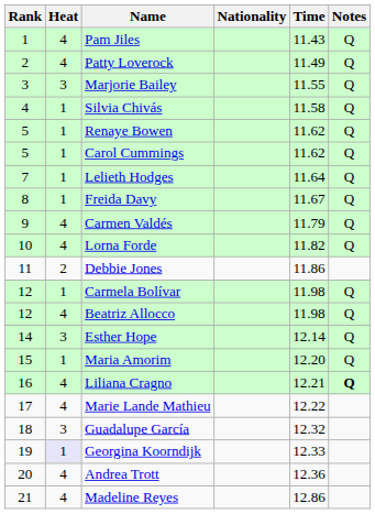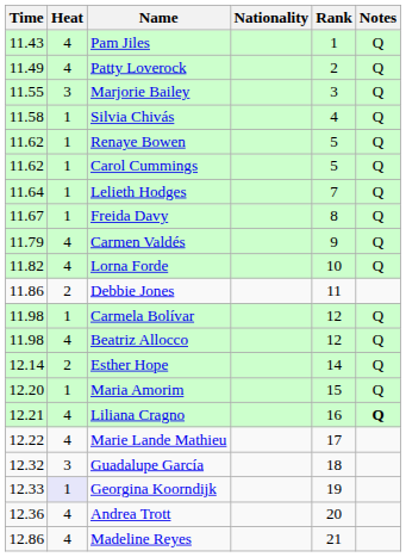columns swapped: Rank <-> Time
Esther Hope | Heat: 3 -> 2
